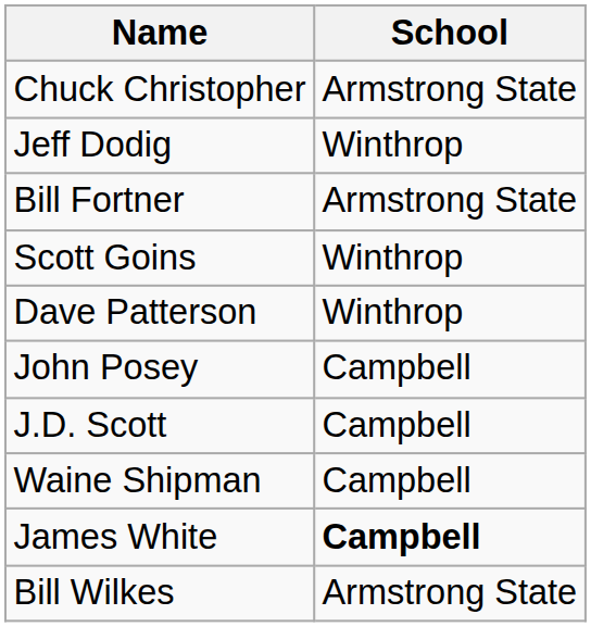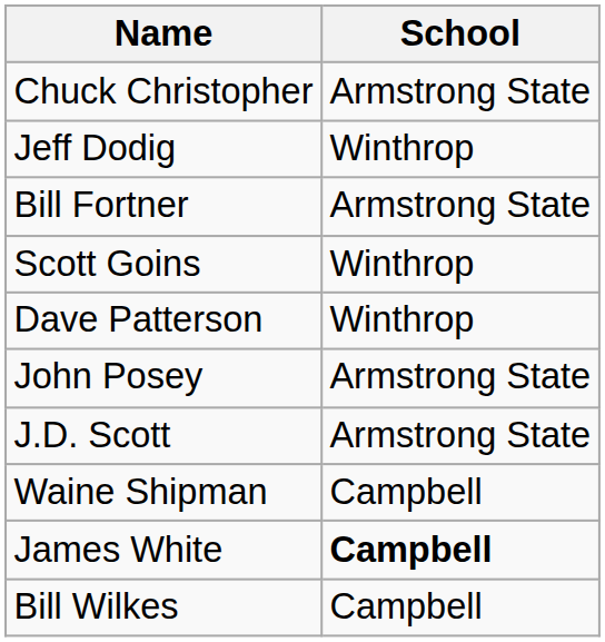John Posey | School: Campbell -> Armstrong State
J.D. Scott | School: Campbell -> Armstrong State
Bill Wilkes | School: Armstrong State -> Campbell
